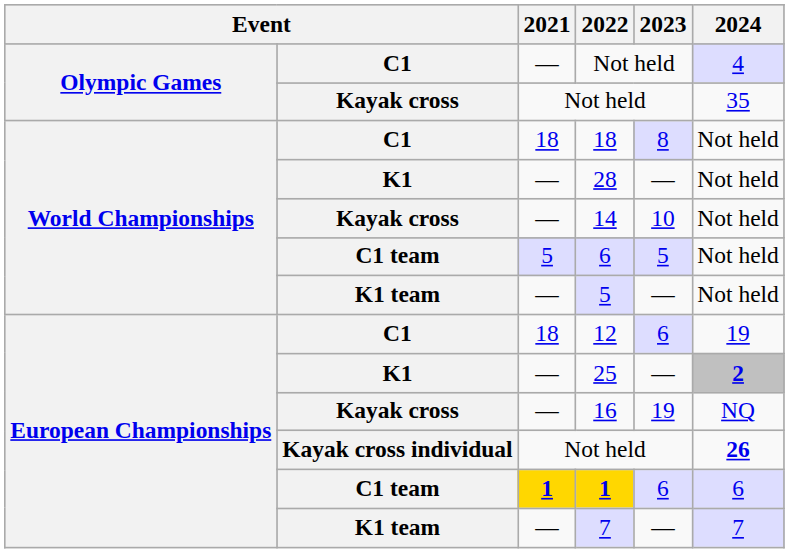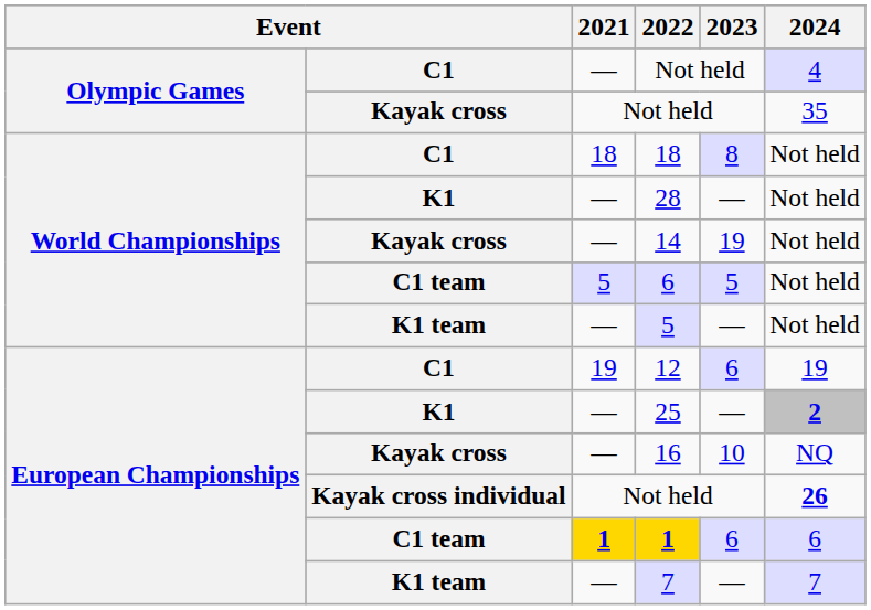14 | 2023: 10 -> 19
12 | 2021: 18 -> 19
16 | 2023: 19 -> 10
